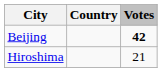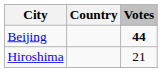Beijing | Votes: 42 -> 44
